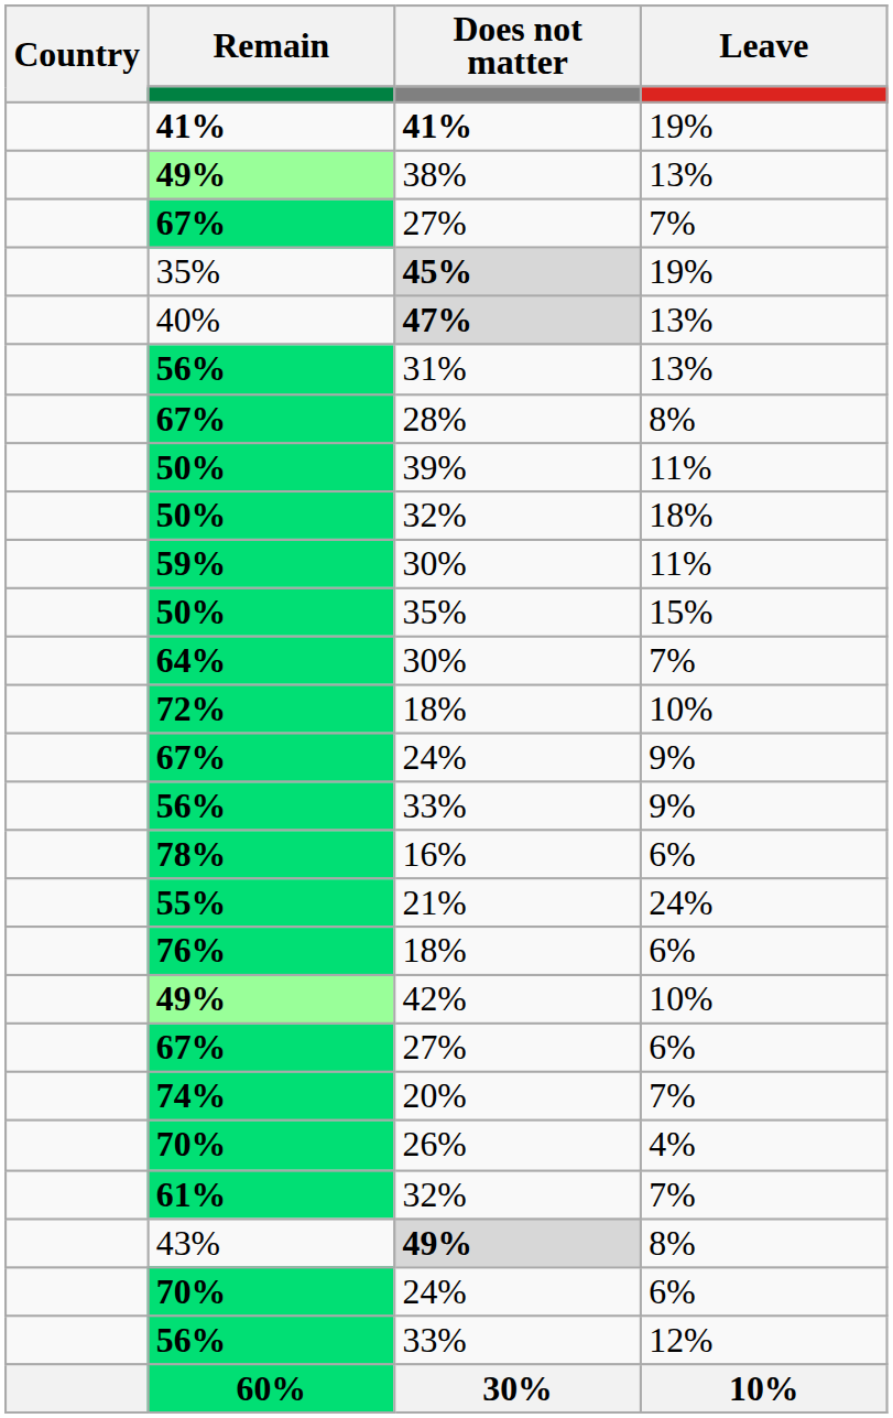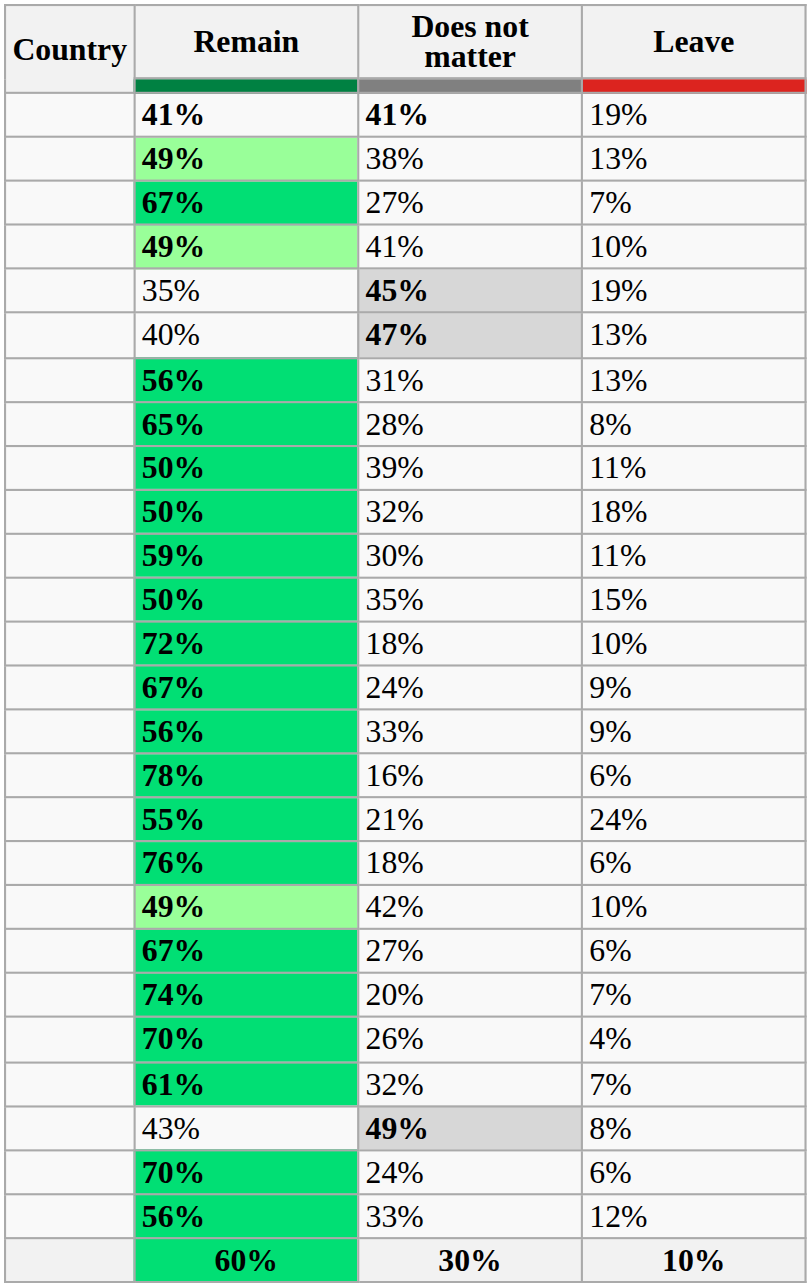+ row: 49% | 41% | 10%
28% | Remain: 67% -> 65%
- row: 64% | 30% | 7%
